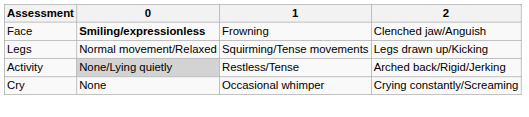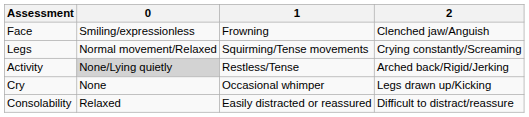Face | 0: bold -> normal
Legs | 2: Legs drawn up/Kicking -> Crying constantly/Screaming
Cry | 2: Crying constantly/Screaming -> Legs drawn up/Kicking
+ row: Consolability | Relaxed | Easily distracted or reassured | Difficult to distract/reassure
